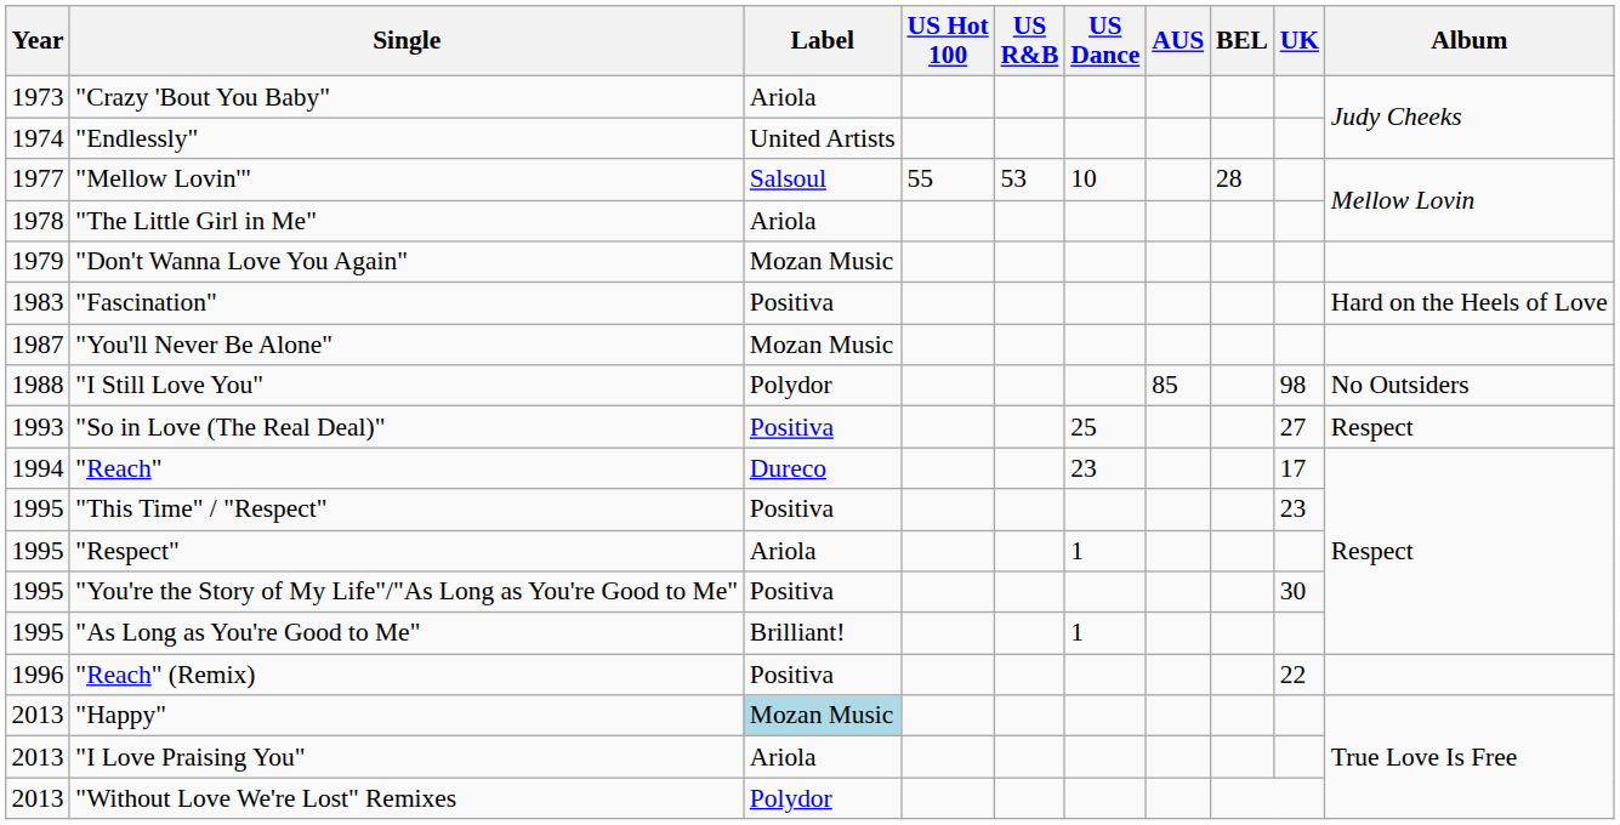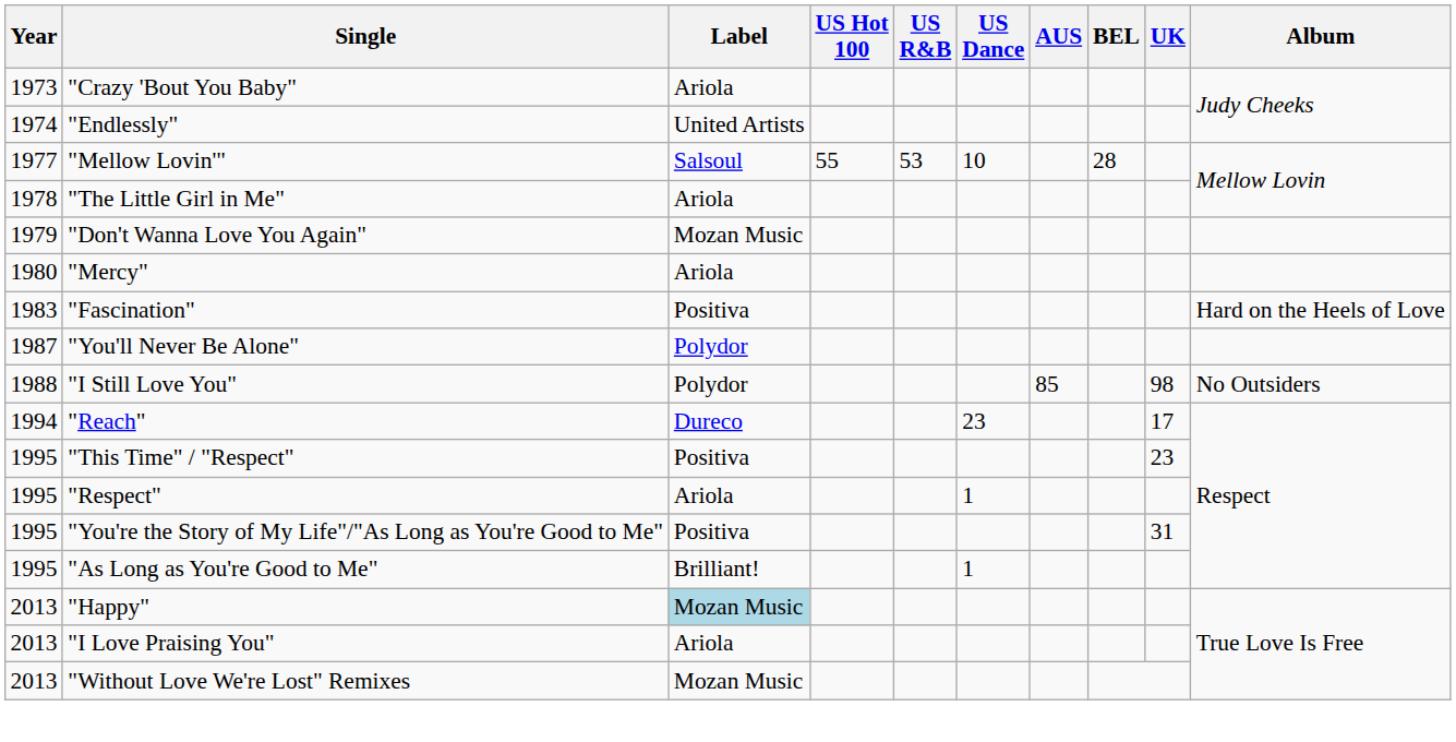+ row: 1980 | "Mercy" | Ariola
"You'll Never Be Alone" | Label: Mozan Music -> Polydor
- row: 1993 | "So in Love (The Real Deal)" | Positiva | 25 | 27 | Respect
"You're the Story of My Life"/"As Long as You're Good to Me" | UK: 30 -> 31
- row: 1996 | "Reach" (Remix) | Positiva | 22
"Without Love We're Lost" Remixes | Label: Polydor -> Mozan Music
